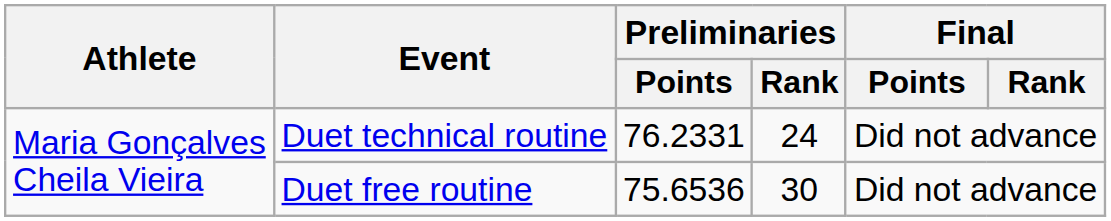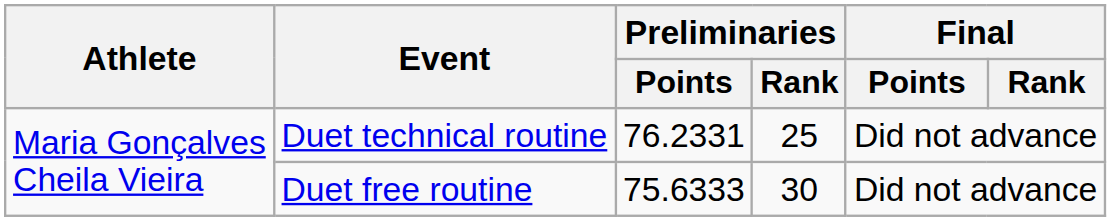Duet technical routine | Preliminaries / Rank: 24 -> 25
Duet free routine | Preliminaries / Points: 75.6536 -> 75.6333
